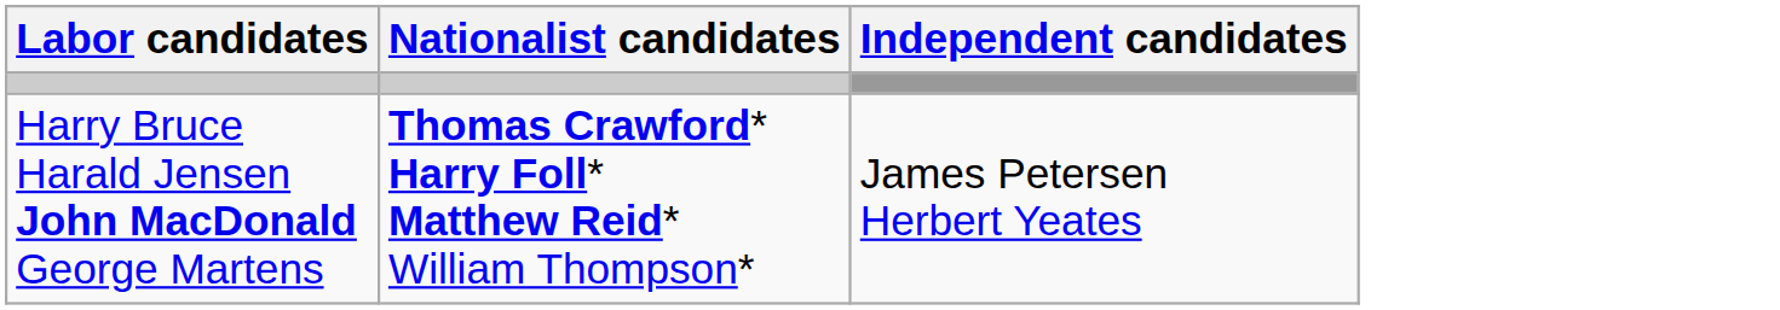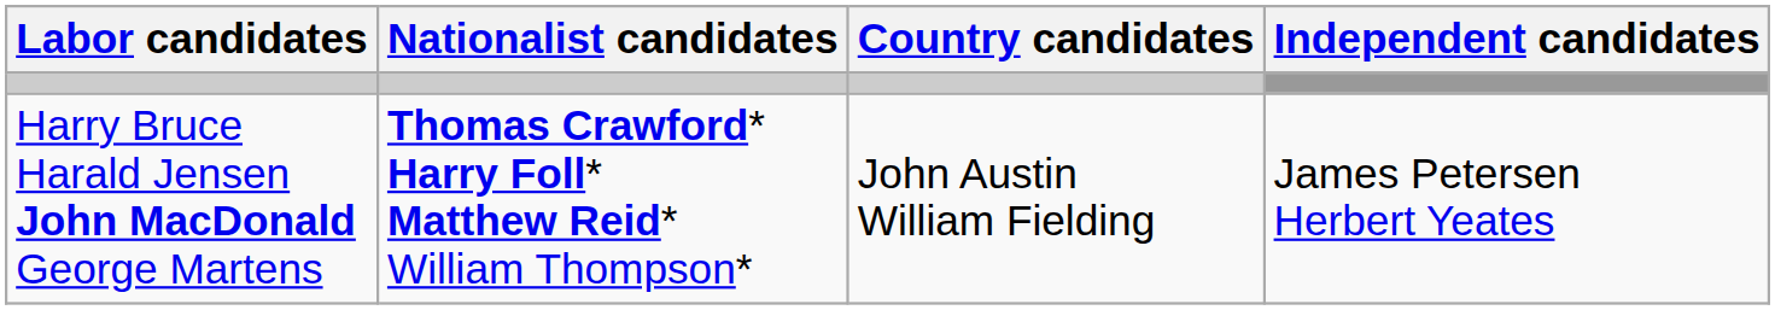+ column: Country candidates | John Austin William Fielding
